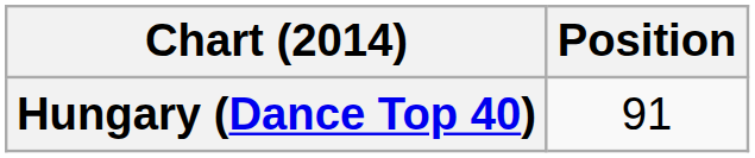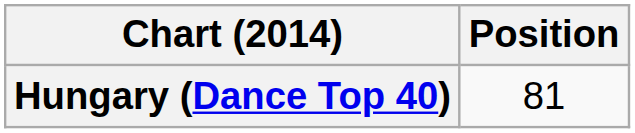Hungary (Dance Top 40) | Position: 91 -> 81
